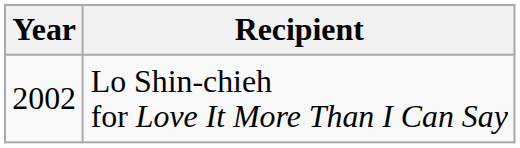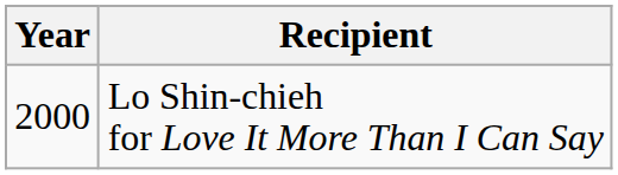Lo Shin-chieh for Love It More Than I Can Say | Year: 2002 -> 2000
